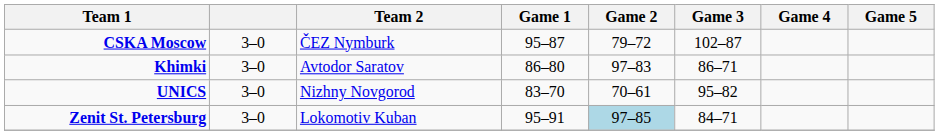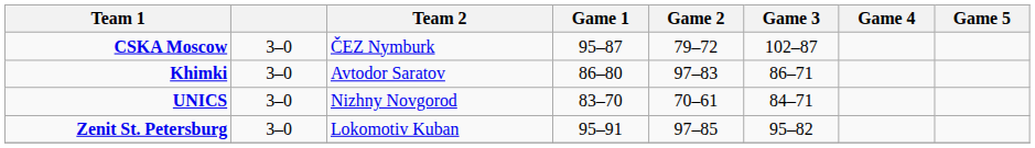UNICS | Game 3: 95–82 -> 84–71
Zenit St. Petersburg | Game 2: lightblue background -> no background
Zenit St. Petersburg | Game 3: 84–71 -> 95–82
